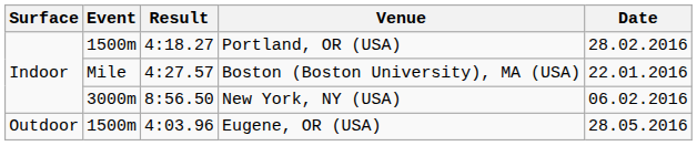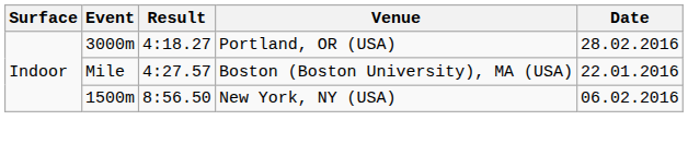Portland, OR (USA) | Event: 1500m -> 3000m
New York, NY (USA) | Event: 3000m -> 1500m
- row: Outdoor | 1500m | 4:03.96 | Eugene, OR (USA) | 28.05.2016
